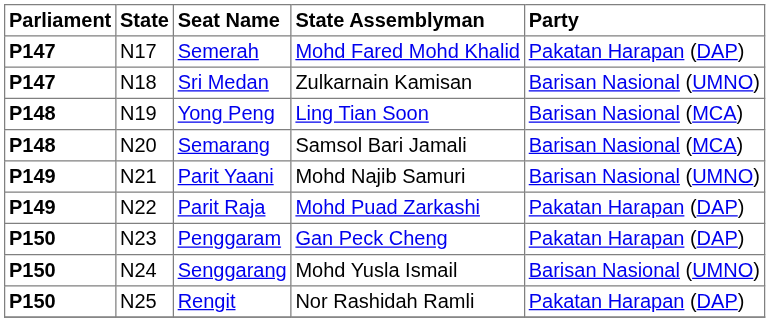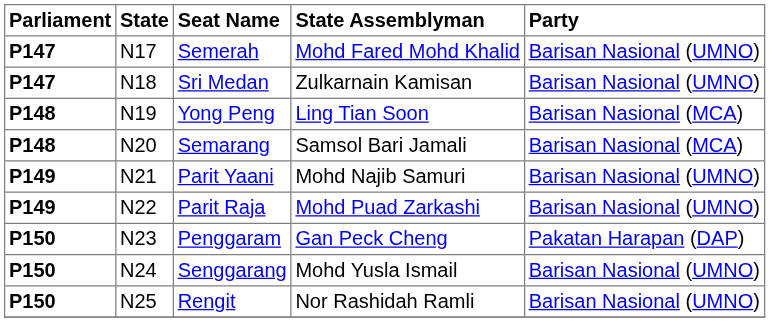Semerah | Party: Pakatan Harapan (DAP) -> Barisan Nasional (UMNO)
Parit Raja | Party: Pakatan Harapan (DAP) -> Barisan Nasional (UMNO)
Rengit | Party: Pakatan Harapan (DAP) -> Barisan Nasional (UMNO)
